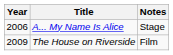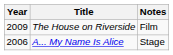rows swapped: A... My Name Is Alice <-> The House on Riverside
